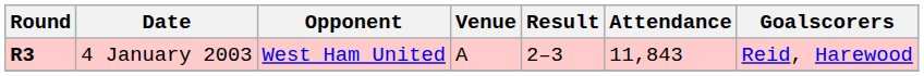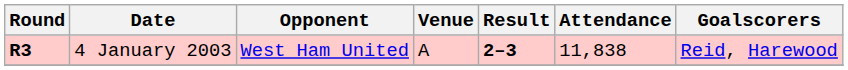4 January 2003 | Result: normal -> bold
4 January 2003 | Attendance: 11,843 -> 11,838
